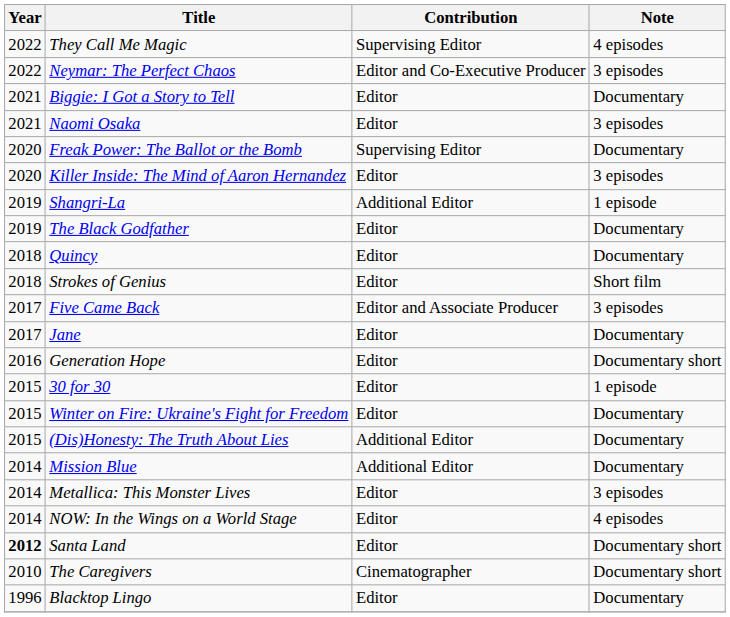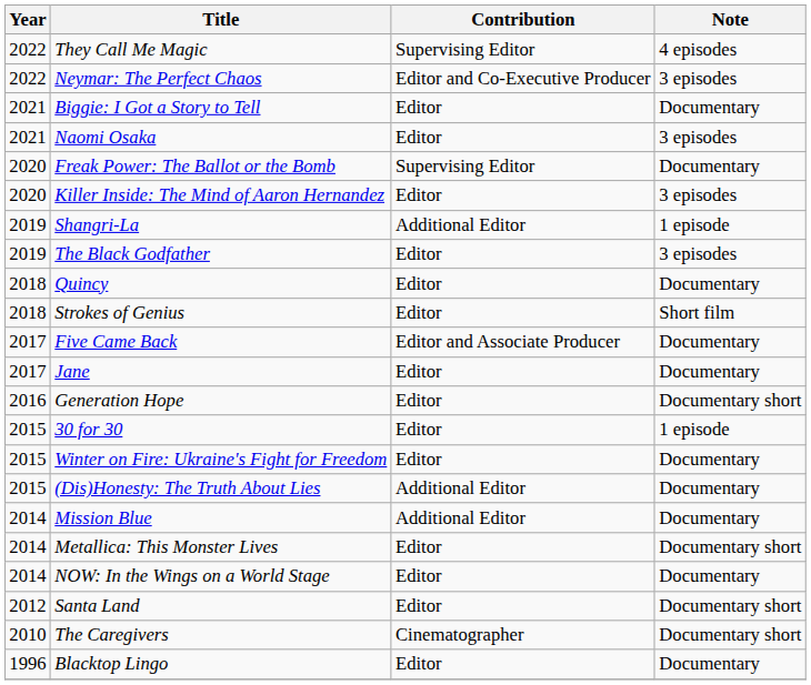The Black Godfather | Note: Documentary -> 3 episodes
Five Came Back | Note: 3 episodes -> Documentary
Metallica: This Monster Lives | Note: 3 episodes -> Documentary short
NOW: In the Wings on a World Stage | Note: 4 episodes -> Documentary
Santa Land | Year: bold -> normal
